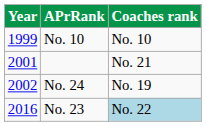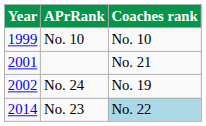No. 23 | Year: 2016 -> 2014
